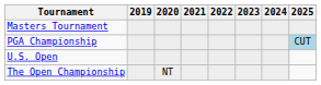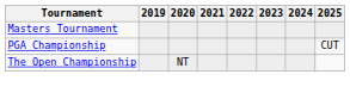PGA Championship | 2025: lightblue background -> no background
- row: U.S. Open
